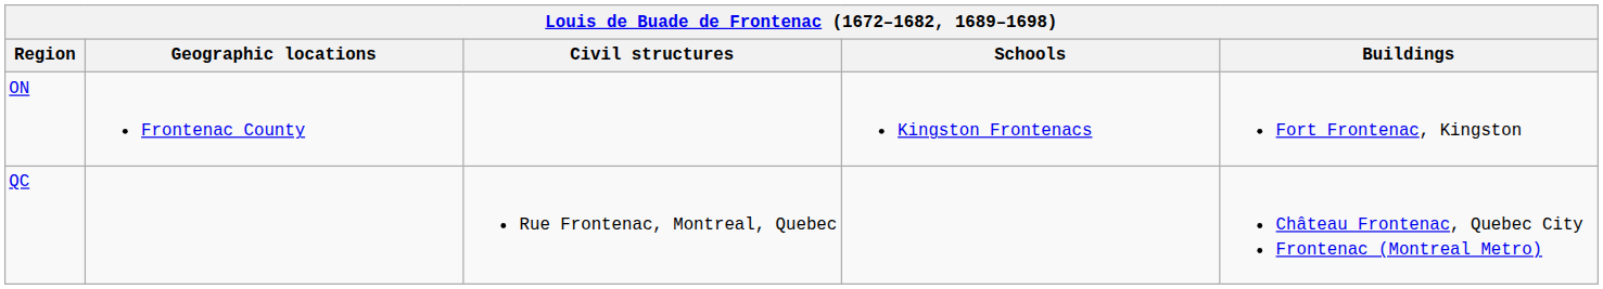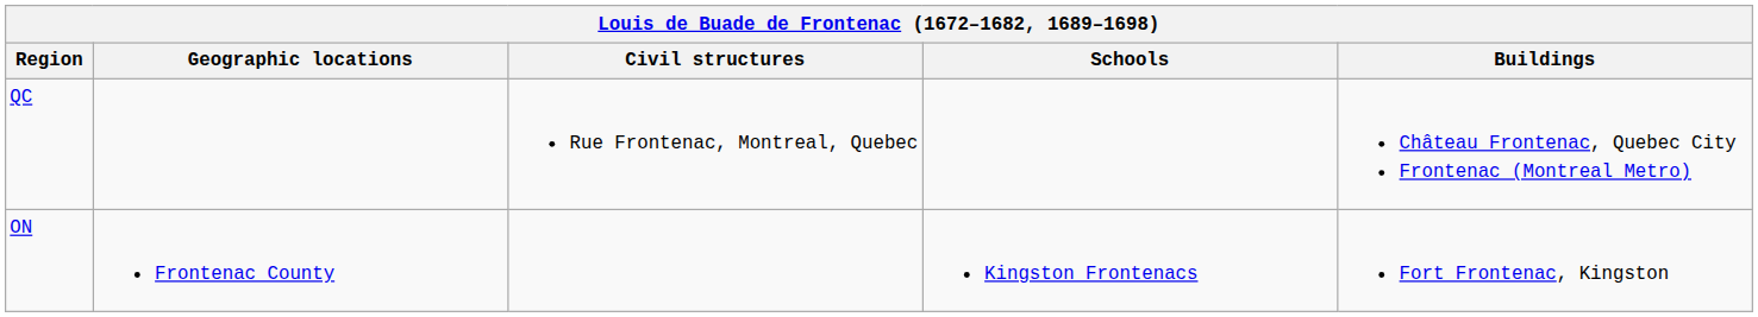rows swapped: ON <-> QC
